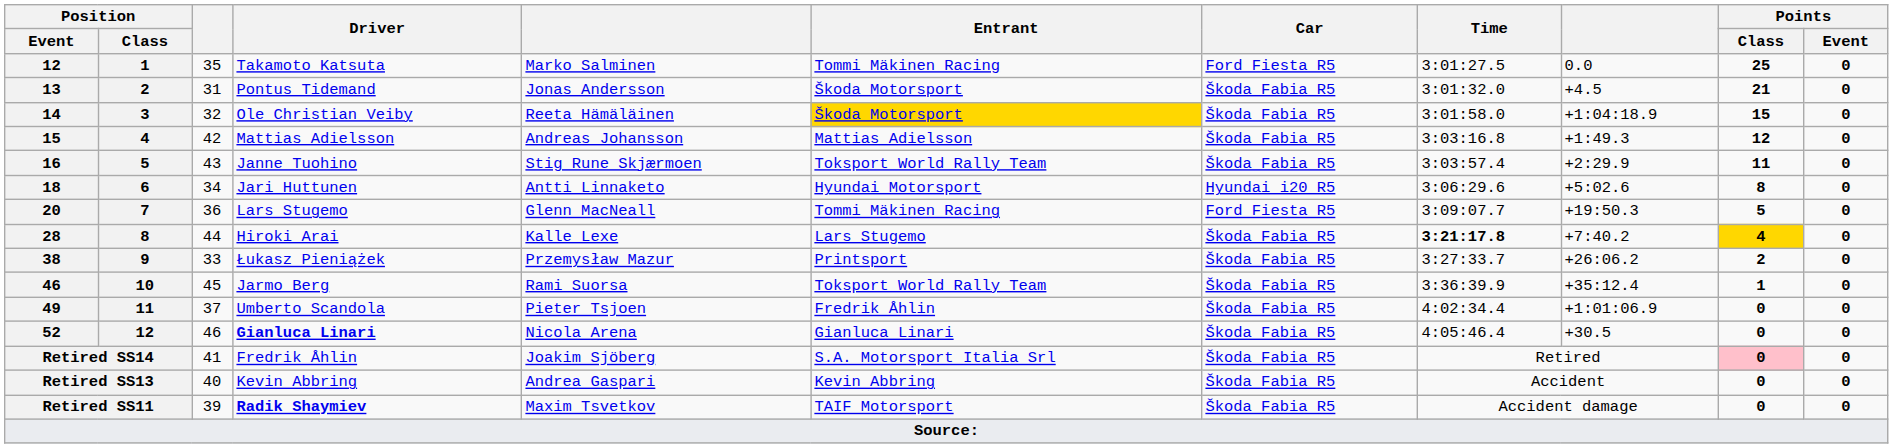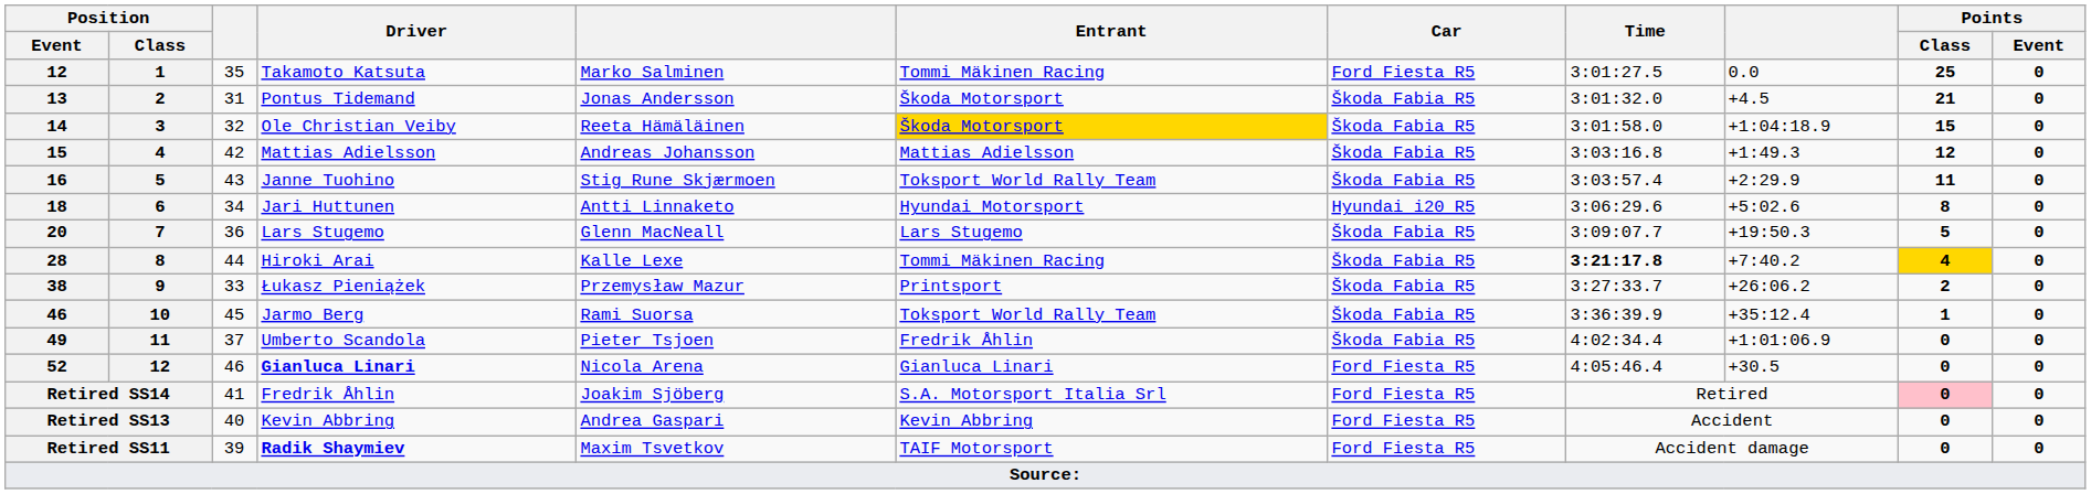20 | Entrant: Tommi Mäkinen Racing -> Lars Stugemo
20 | Car: Ford Fiesta R5 -> Škoda Fabia R5
28 | Entrant: Lars Stugemo -> Tommi Mäkinen Racing
52 | Car: Škoda Fabia R5 -> Ford Fiesta R5
Retired SS14 | Car: Škoda Fabia R5 -> Ford Fiesta R5
Retired SS13 | Car: Škoda Fabia R5 -> Ford Fiesta R5
Retired SS11 | Car: Škoda Fabia R5 -> Ford Fiesta R5
